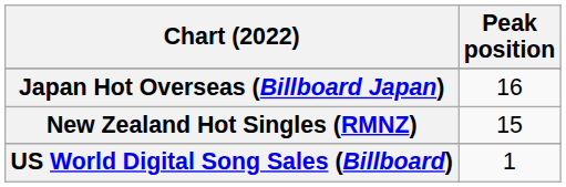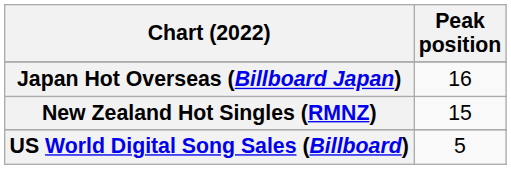US World Digital Song Sales (Billboard) | Peak position: 1 -> 5
